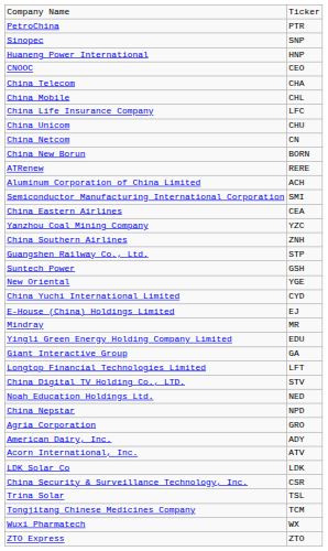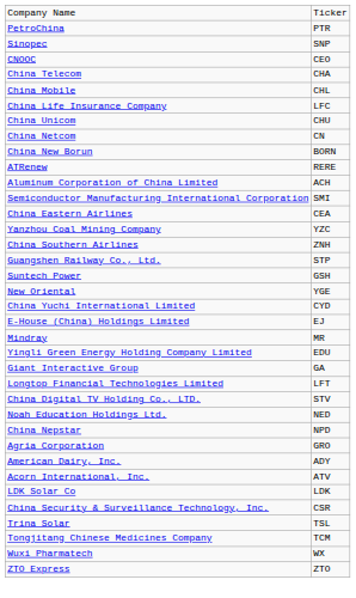- row: Huaneng Power International | HNP
